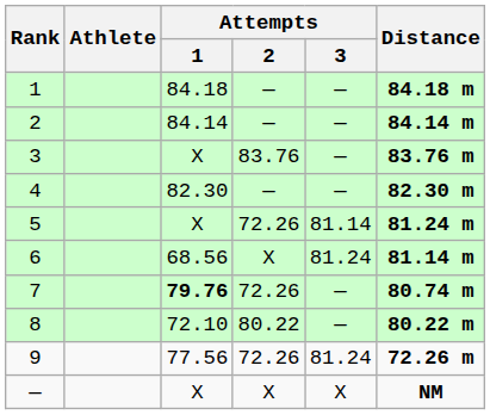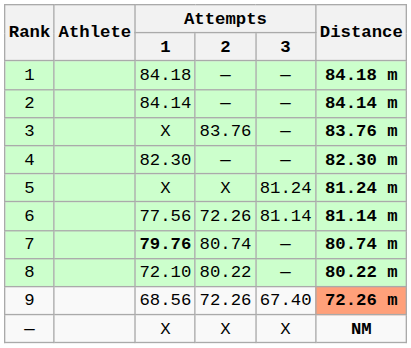5 | Attempts / 2: 72.26 -> X
5 | Attempts / 3: 81.14 -> 81.24
6 | Attempts / 1: 68.56 -> 77.56
6 | Attempts / 2: X -> 72.26
6 | Attempts / 3: 81.24 -> 81.14
7 | Attempts / 2: 72.26 -> 80.74
9 | Attempts / 1: 77.56 -> 68.56
9 | Attempts / 3: 81.24 -> 67.40
9 | Distance: no background -> lightsalmon background
